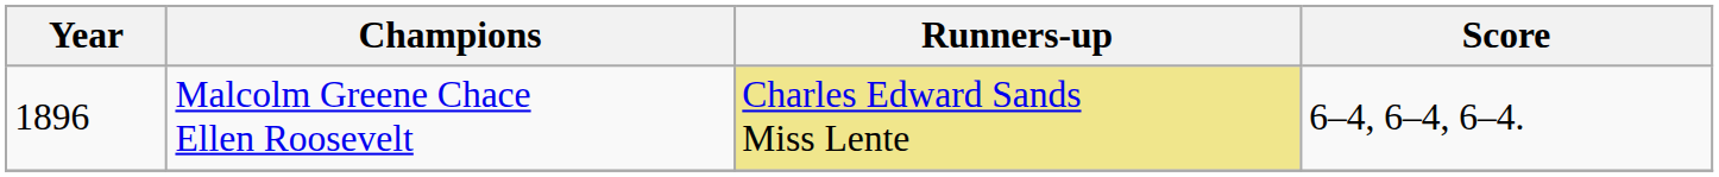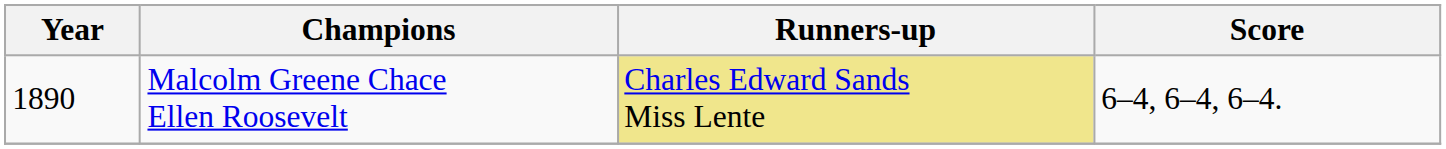Malcolm Greene Chace Ellen Roosevelt | Year: 1896 -> 1890
